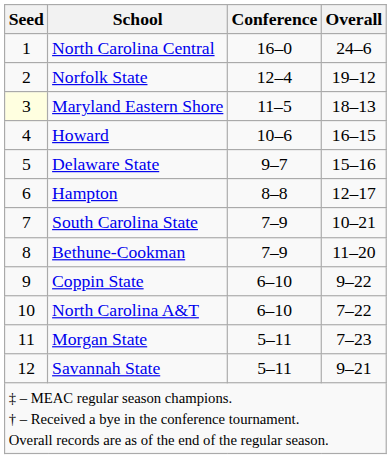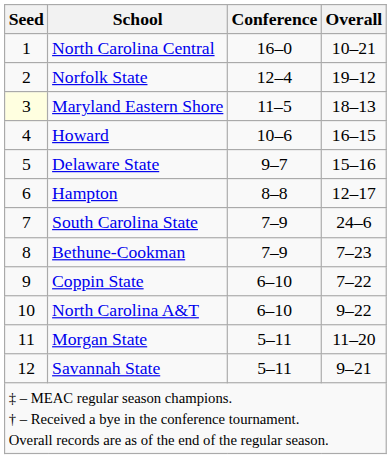North Carolina Central | Overall: 24–6 -> 10–21
South Carolina State | Overall: 10–21 -> 24–6
Bethune-Cookman | Overall: 11–20 -> 7–23
Coppin State | Overall: 9–22 -> 7–22
North Carolina A&T | Overall: 7–22 -> 9–22
Morgan State | Overall: 7–23 -> 11–20
